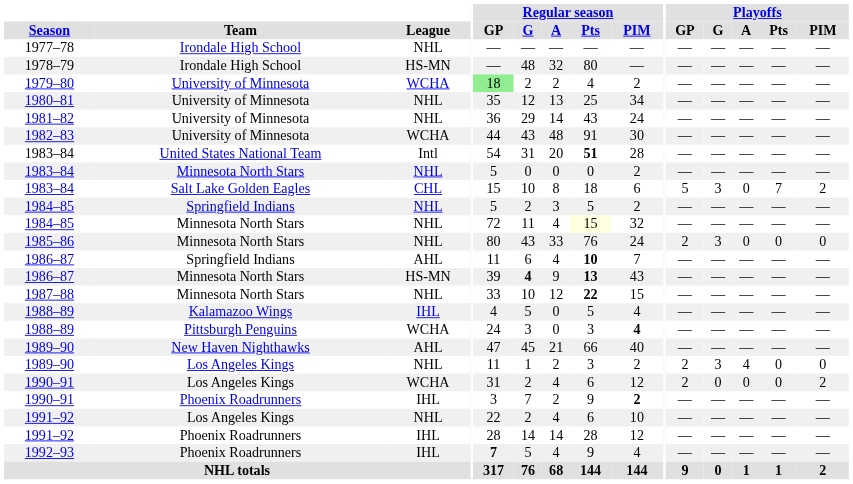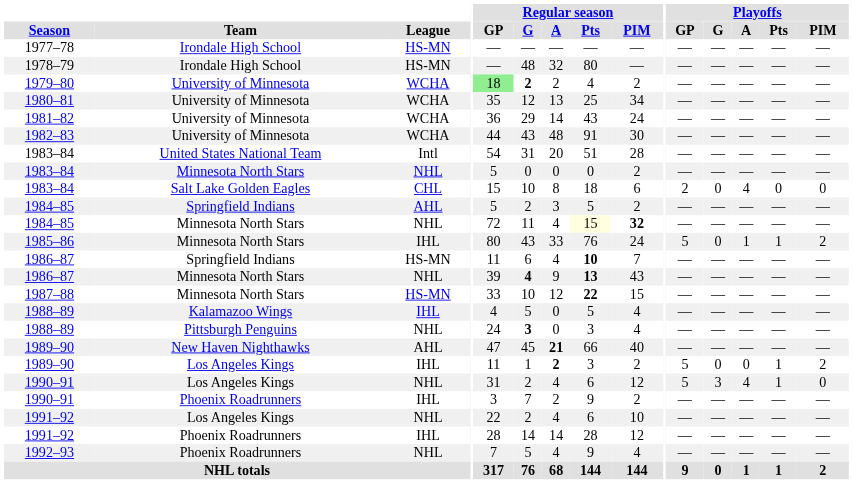1977–78 | League: NHL -> HS-MN
1979–80 | Regular season / G: normal -> bold
1980–81 | League: NHL -> WCHA
1981–82 | League: NHL -> WCHA
1983–84 / United States National Team | Regular season / Pts: bold -> normal
1983–84 / Salt Lake Golden Eagles | Playoffs / GP: 5 -> 2
1983–84 / Salt Lake Golden Eagles | Playoffs / G: 3 -> 0
1983–84 / Salt Lake Golden Eagles | Playoffs / A: 0 -> 4
1983–84 / Salt Lake Golden Eagles | Playoffs / Pts: 7 -> 0
1983–84 / Salt Lake Golden Eagles | Playoffs / PIM: 2 -> 0
1984–85 / Springfield Indians | League: NHL -> AHL
1984–85 / Minnesota North Stars | Regular season / PIM: normal -> bold
1985–86 | League: NHL -> IHL
1985–86 | Playoffs / GP: 2 -> 5
1985–86 | Playoffs / G: 3 -> 0
1985–86 | Playoffs / A: 0 -> 1
1985–86 | Playoffs / Pts: 0 -> 1
1985–86 | Playoffs / PIM: 0 -> 2
1986–87 / Springfield Indians | League: AHL -> HS-MN
1986–87 / Minnesota North Stars | League: HS-MN -> NHL
1987–88 | League: NHL -> HS-MN
1988–89 / Pittsburgh Penguins | League: WCHA -> NHL
1988–89 / Pittsburgh Penguins | Regular season / G: normal -> bold
1988–89 / Pittsburgh Penguins | Regular season / PIM: bold -> normal
1989–90 / New Haven Nighthawks | Regular season / A: normal -> bold
1989–90 / Los Angeles Kings | League: NHL -> IHL
1989–90 / Los Angeles Kings | Regular season / A: normal -> bold
1989–90 / Los Angeles Kings | Playoffs / GP: 2 -> 5
1989–90 / Los Angeles Kings | Playoffs / G: 3 -> 0
1989–90 / Los Angeles Kings | Playoffs / A: 4 -> 0
1989–90 / Los Angeles Kings | Playoffs / Pts: 0 -> 1
1989–90 / Los Angeles Kings | Playoffs / PIM: 0 -> 2
1990–91 / Los Angeles Kings | League: WCHA -> NHL
1990–91 / Los Angeles Kings | Playoffs / GP: 2 -> 5
1990–91 / Los Angeles Kings | Playoffs / G: 0 -> 3
1990–91 / Los Angeles Kings | Playoffs / A: 0 -> 4
1990–91 / Los Angeles Kings | Playoffs / Pts: 0 -> 1
1990–91 / Los Angeles Kings | Playoffs / PIM: 2 -> 0
1990–91 / Phoenix Roadrunners | Regular season / PIM: bold -> normal
1992–93 | League: IHL -> NHL
1992–93 | Regular season / GP: bold -> normal
